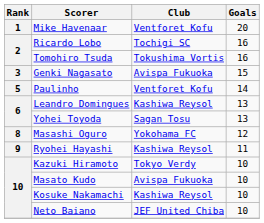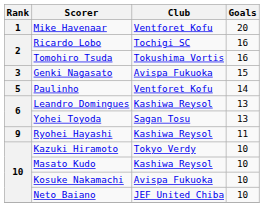- row: 8 | Masashi Oguro | Yokohama FC | 12
Masato Kudo | Club: Avispa Fukuoka -> Kashiwa Reysol
Kosuke Nakamachi | Club: Kashiwa Reysol -> Avispa Fukuoka
